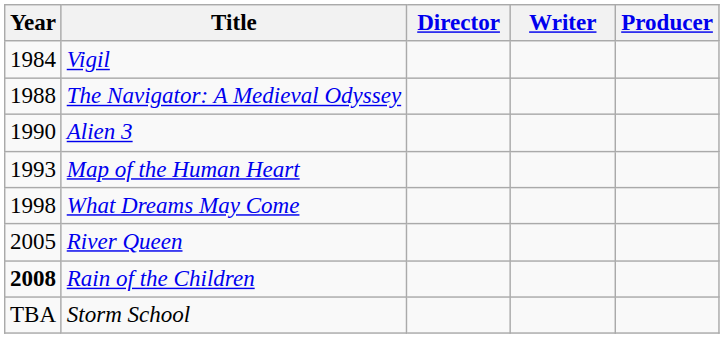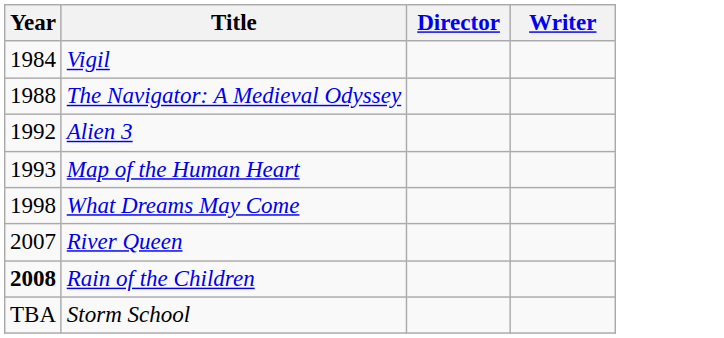- column: Producer
Alien 3 | Year: 1990 -> 1992
River Queen | Year: 2005 -> 2007
